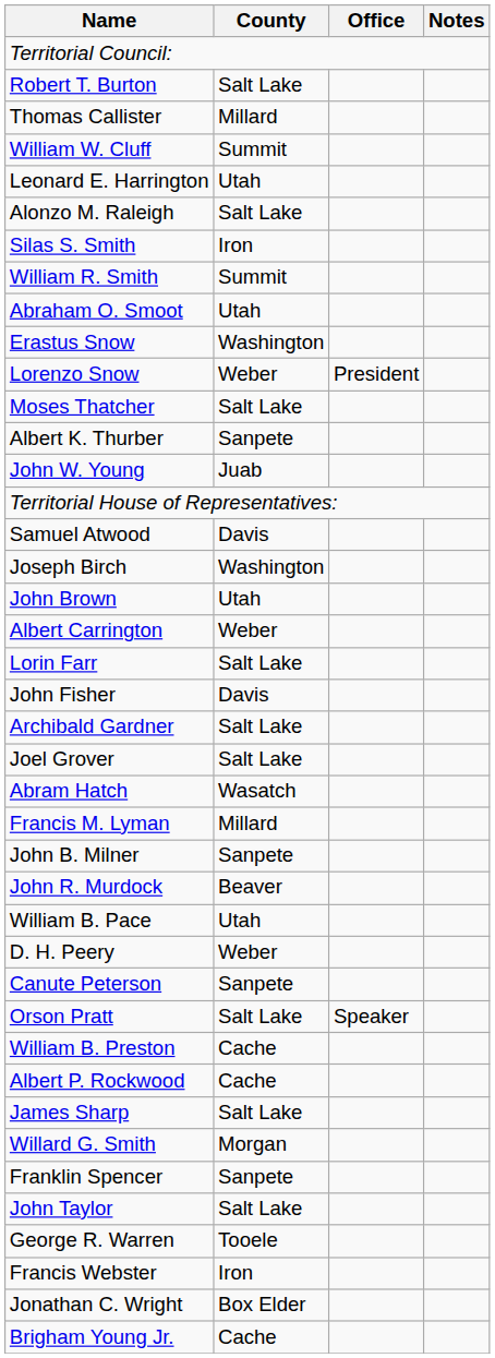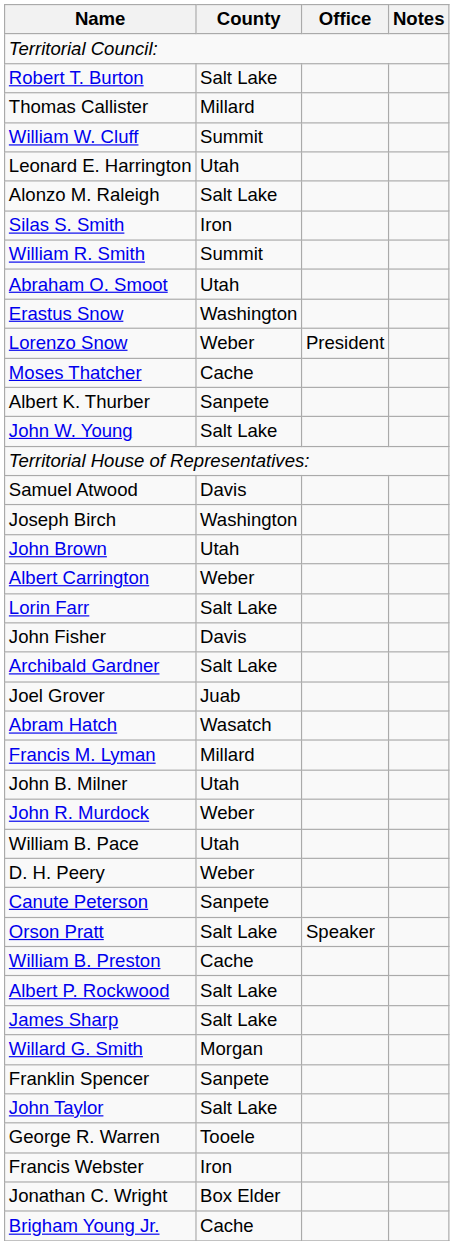Moses Thatcher | County: Salt Lake -> Cache
John W. Young | County: Juab -> Salt Lake
Joel Grover | County: Salt Lake -> Juab
John B. Milner | County: Sanpete -> Utah
John R. Murdock | County: Beaver -> Weber
Albert P. Rockwood | County: Cache -> Salt Lake
